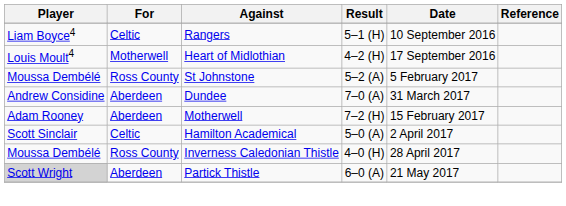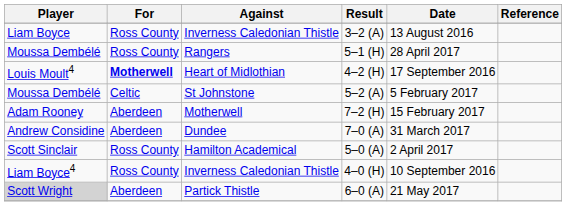+ row: Liam Boyce | Ross County | Inverness Caledonian Thistle | 3–2 (A) | 13 August 2016
5–1 (H) | Player: Liam Boyce4 -> Moussa Dembélé
5–1 (H) | For: Celtic -> Ross County
5–1 (H) | Date: 10 September 2016 -> 28 April 2017
4–2 (H) | For: normal -> bold
5–2 (A) | For: Ross County -> Celtic
rows swapped: 7–2 (H) <-> 7–0 (A)
5–0 (A) | For: Celtic -> Ross County
4–0 (H) | Player: Moussa Dembélé -> Liam Boyce4
4–0 (H) | Date: 28 April 2017 -> 10 September 2016
